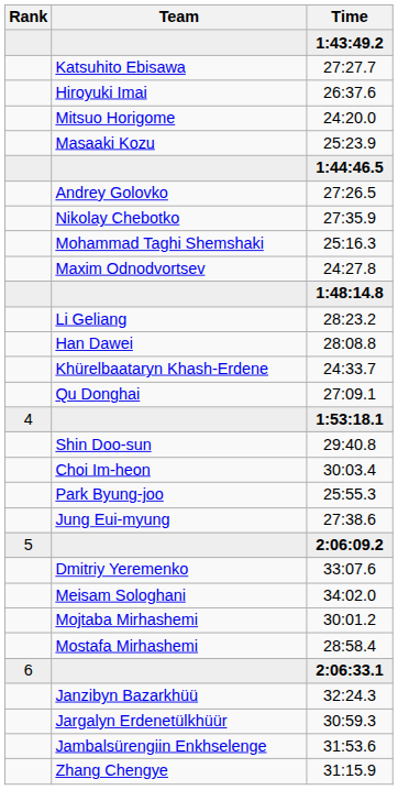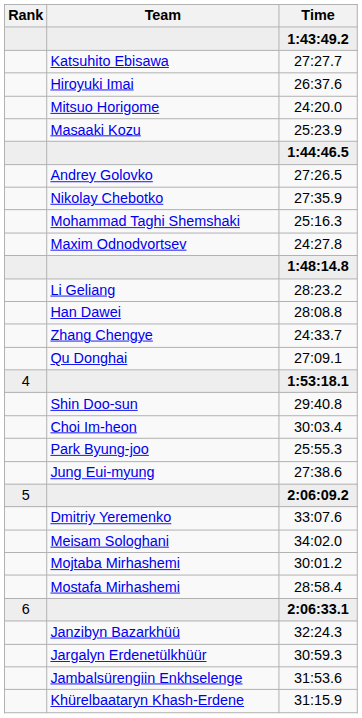24:33.7 | Team: Khürelbaataryn Khash-Erdene -> Zhang Chengye
31:15.9 | Team: Zhang Chengye -> Khürelbaataryn Khash-Erdene
